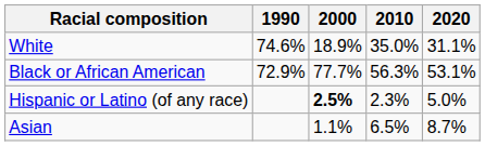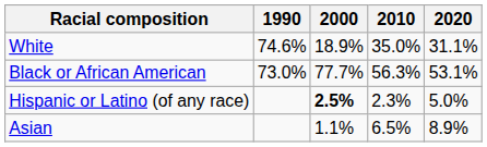Black or African American | 1990: 72.9% -> 73.0%
Asian | 2020: 8.7% -> 8.9%
